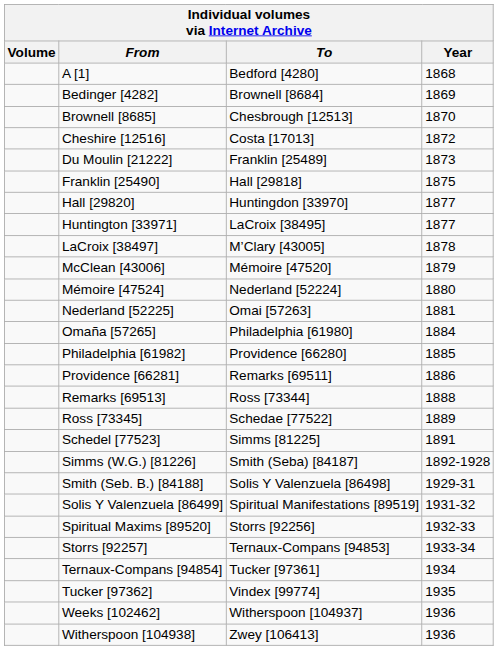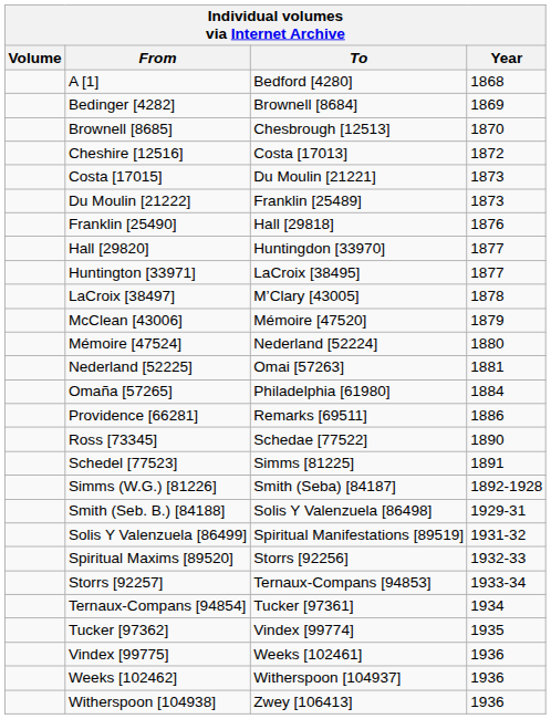+ row: Costa [17015] | Du Moulin [21221] | 1873
Franklin [25490] | Year: 1875 -> 1876
- row: Philadelphia [61982] | Providence [66280] | 1885
- row: Remarks [69513] | Ross [73344] | 1888
Ross [73345] | Year: 1889 -> 1890
+ row: Vindex [99775] | Weeks [102461] | 1936
